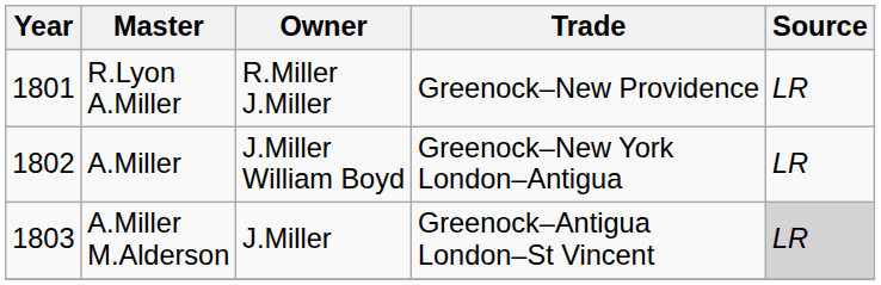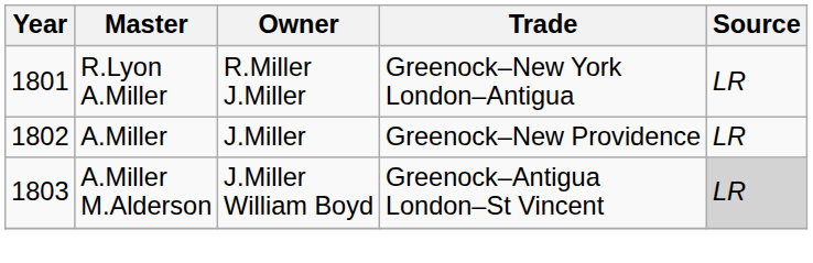R.Lyon A.Miller | Trade: Greenock–New Providence -> Greenock–New York London–Antigua
A.Miller | Owner: J.Miller William Boyd -> J.Miller
A.Miller | Trade: Greenock–New York London–Antigua -> Greenock–New Providence
A.Miller M.Alderson | Owner: J.Miller -> J.Miller William Boyd
